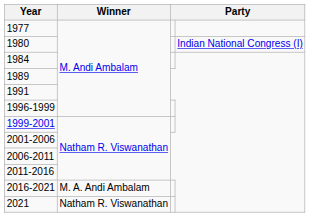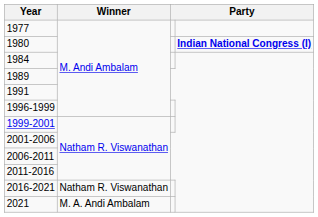1980 | column 4: normal -> bold
2016-2021 | Winner: M. A. Andi Ambalam -> Natham R. Viswanathan
2021 | Winner: Natham R. Viswanathan -> M. A. Andi Ambalam
